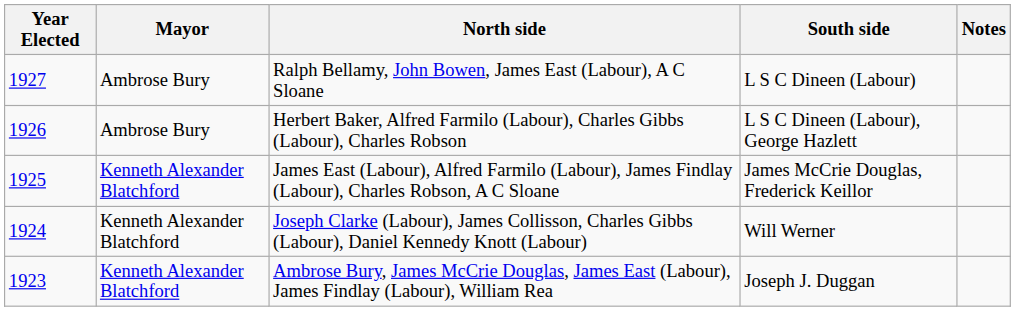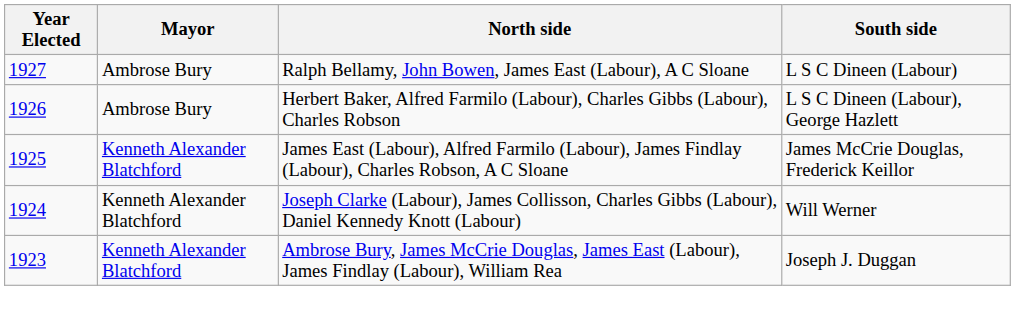- column: Notes
